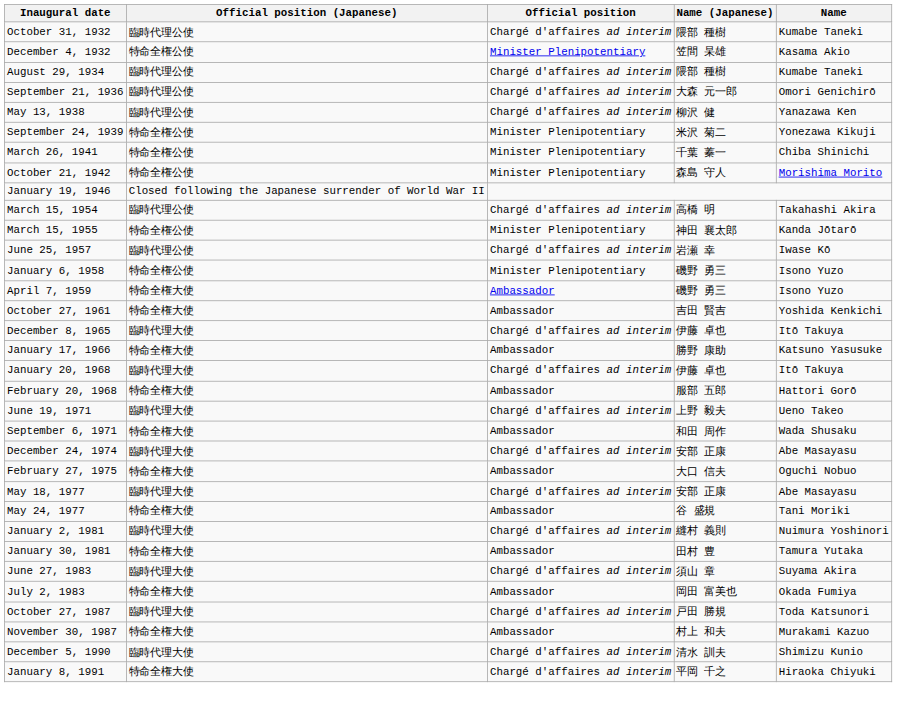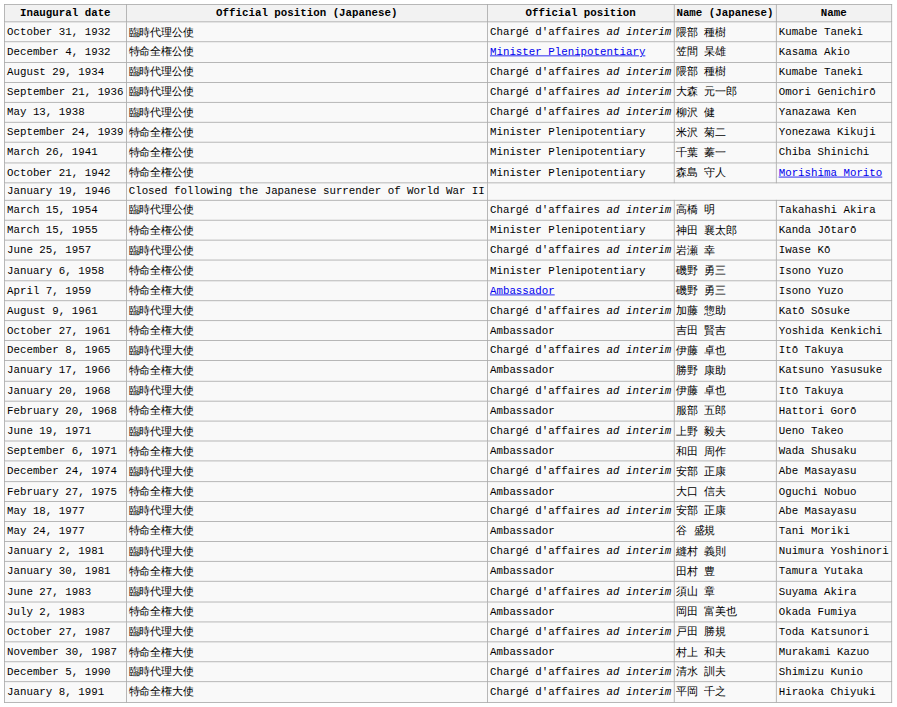+ row: August 9, 1961 | 臨時代理大使 | Chargé d'affaires ad interim | 加藤 惣助 | Katō Sōsuke
